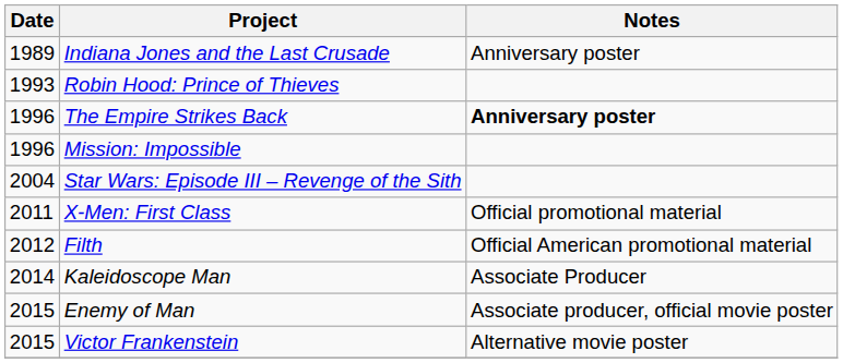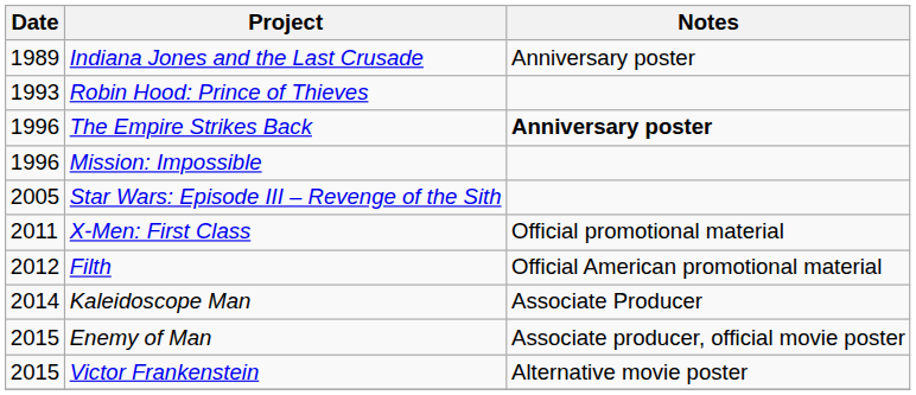Star Wars: Episode III – Revenge of the Sith | Date: 2004 -> 2005
